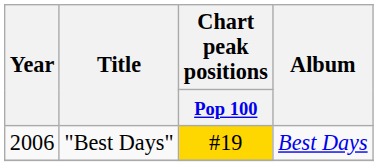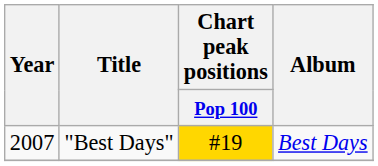"Best Days" | Year: 2006 -> 2007
